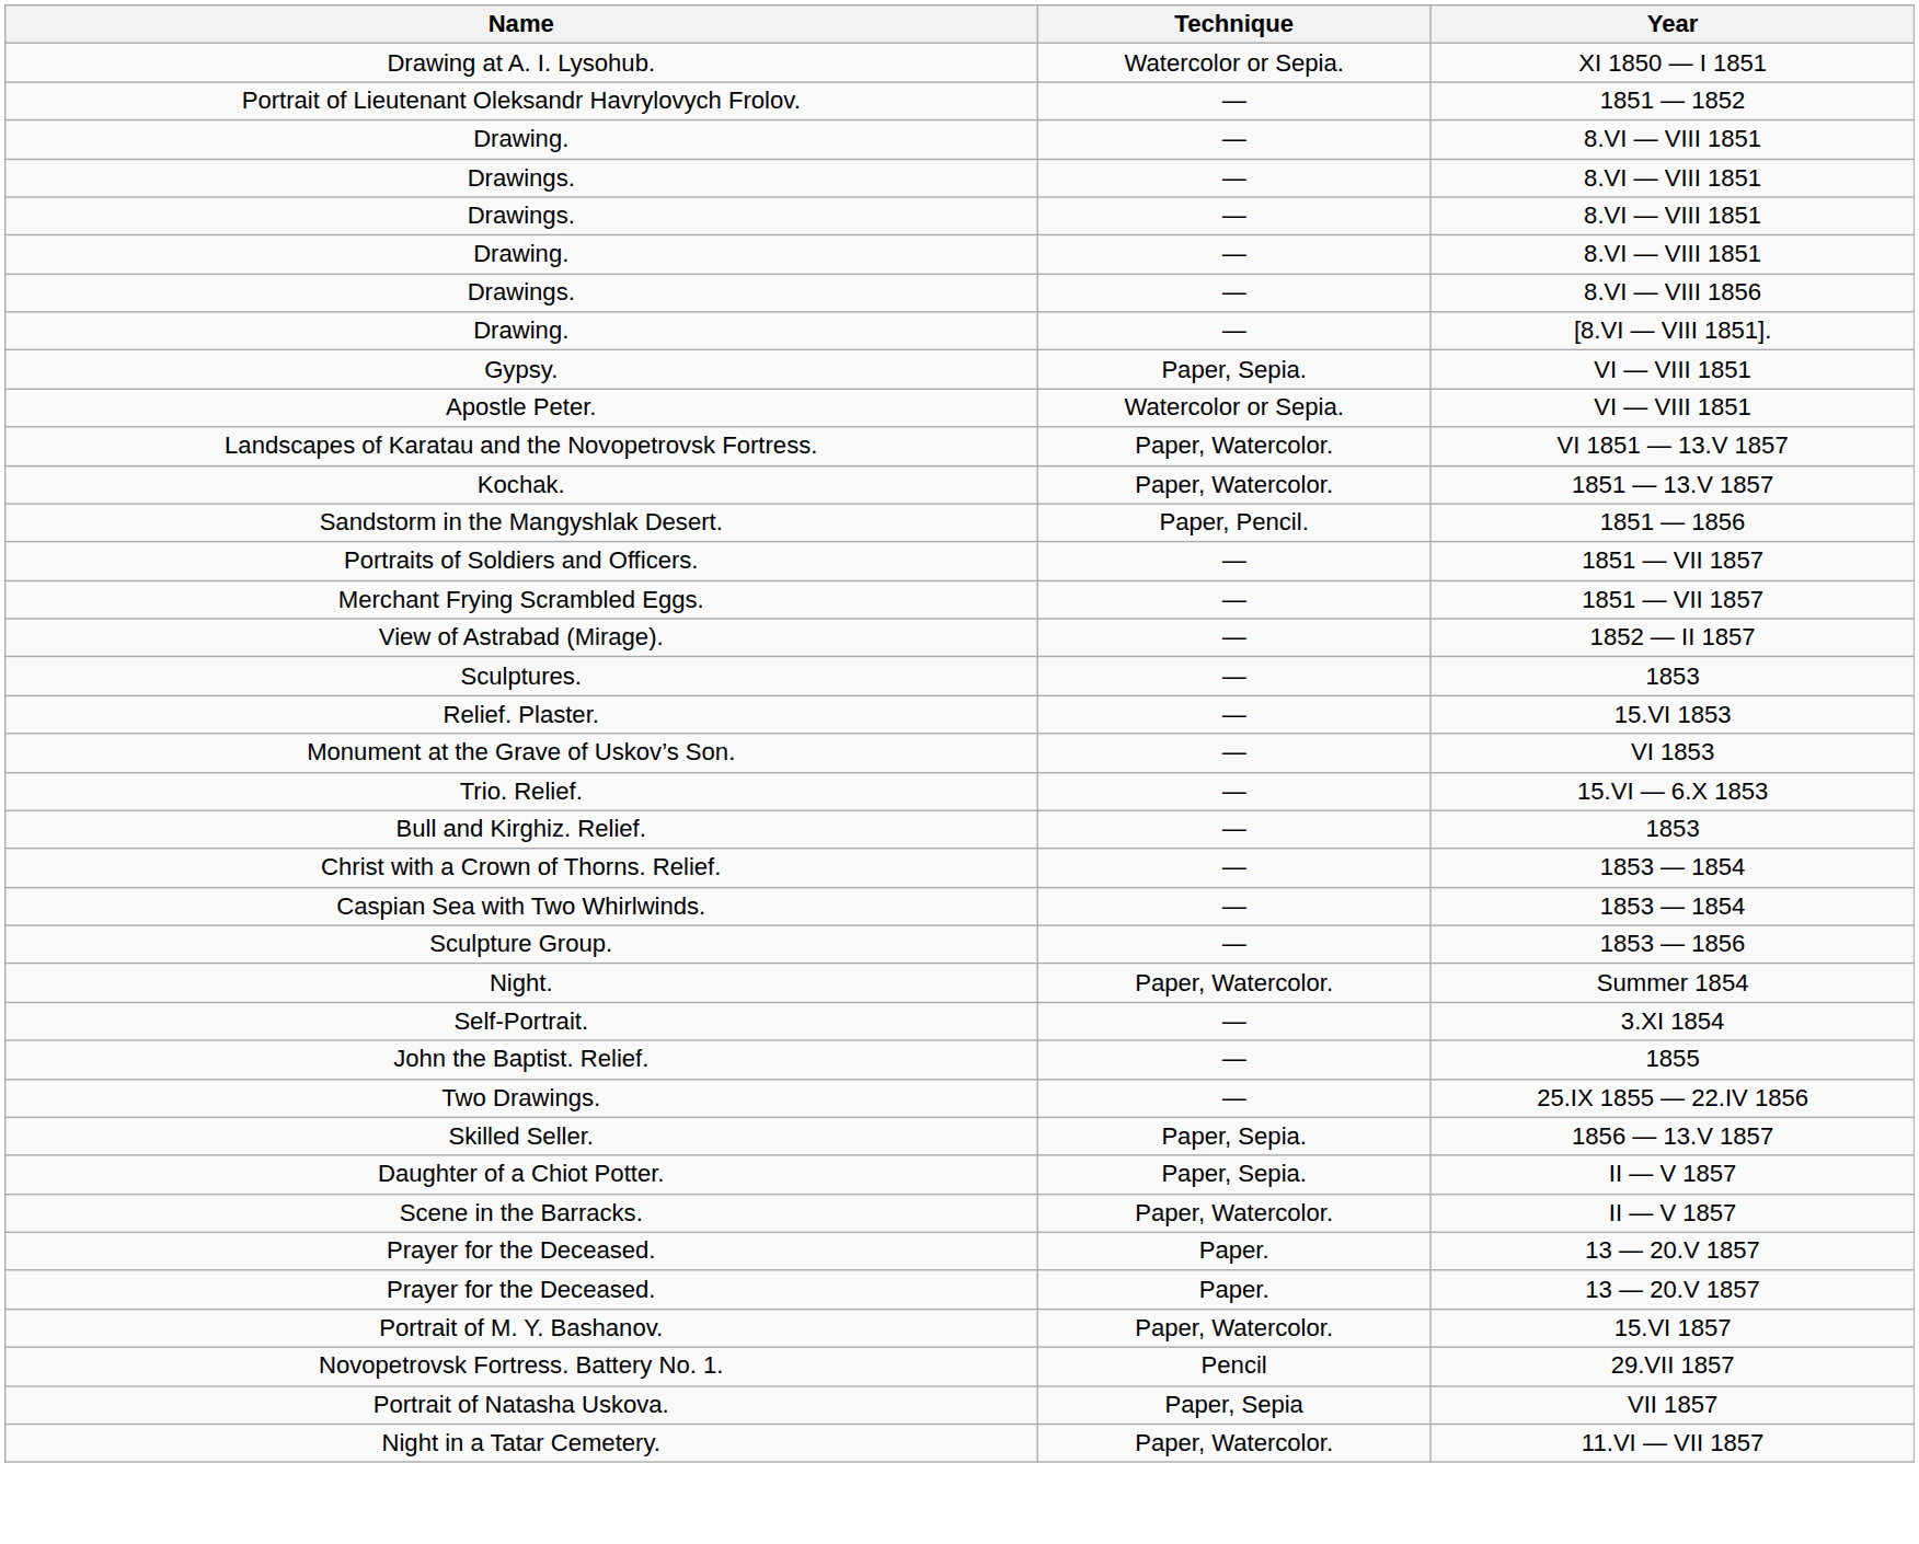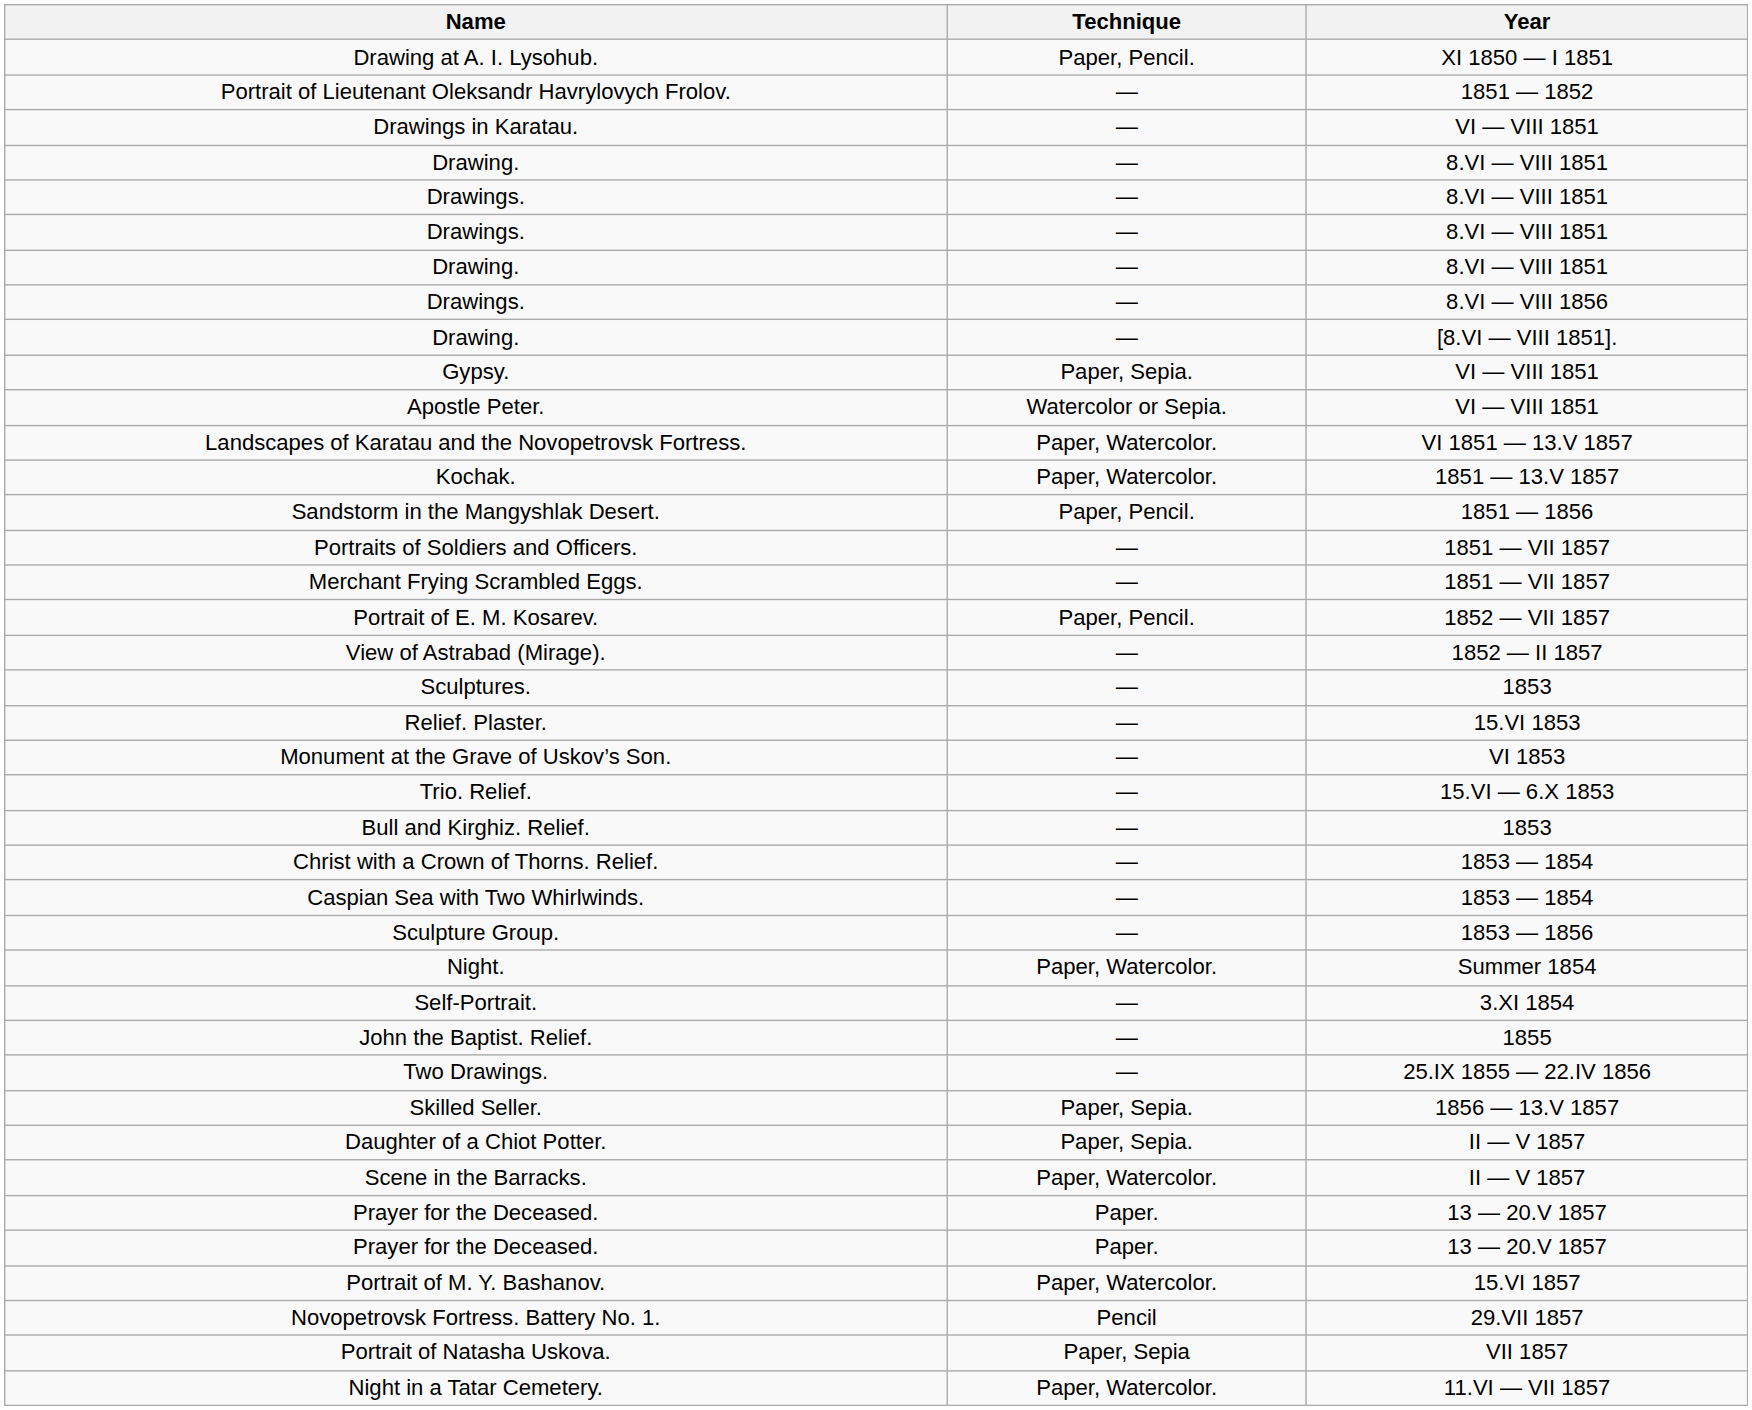Drawing at A. I. Lysohub. | Technique: Watercolor or Sepia. -> Paper, Pencil.
+ row: Drawings in Karatau. | — | VI — VIII 1851
+ row: Portrait of E. M. Kosarev. | Paper, Pencil. | 1852 — VII 1857
